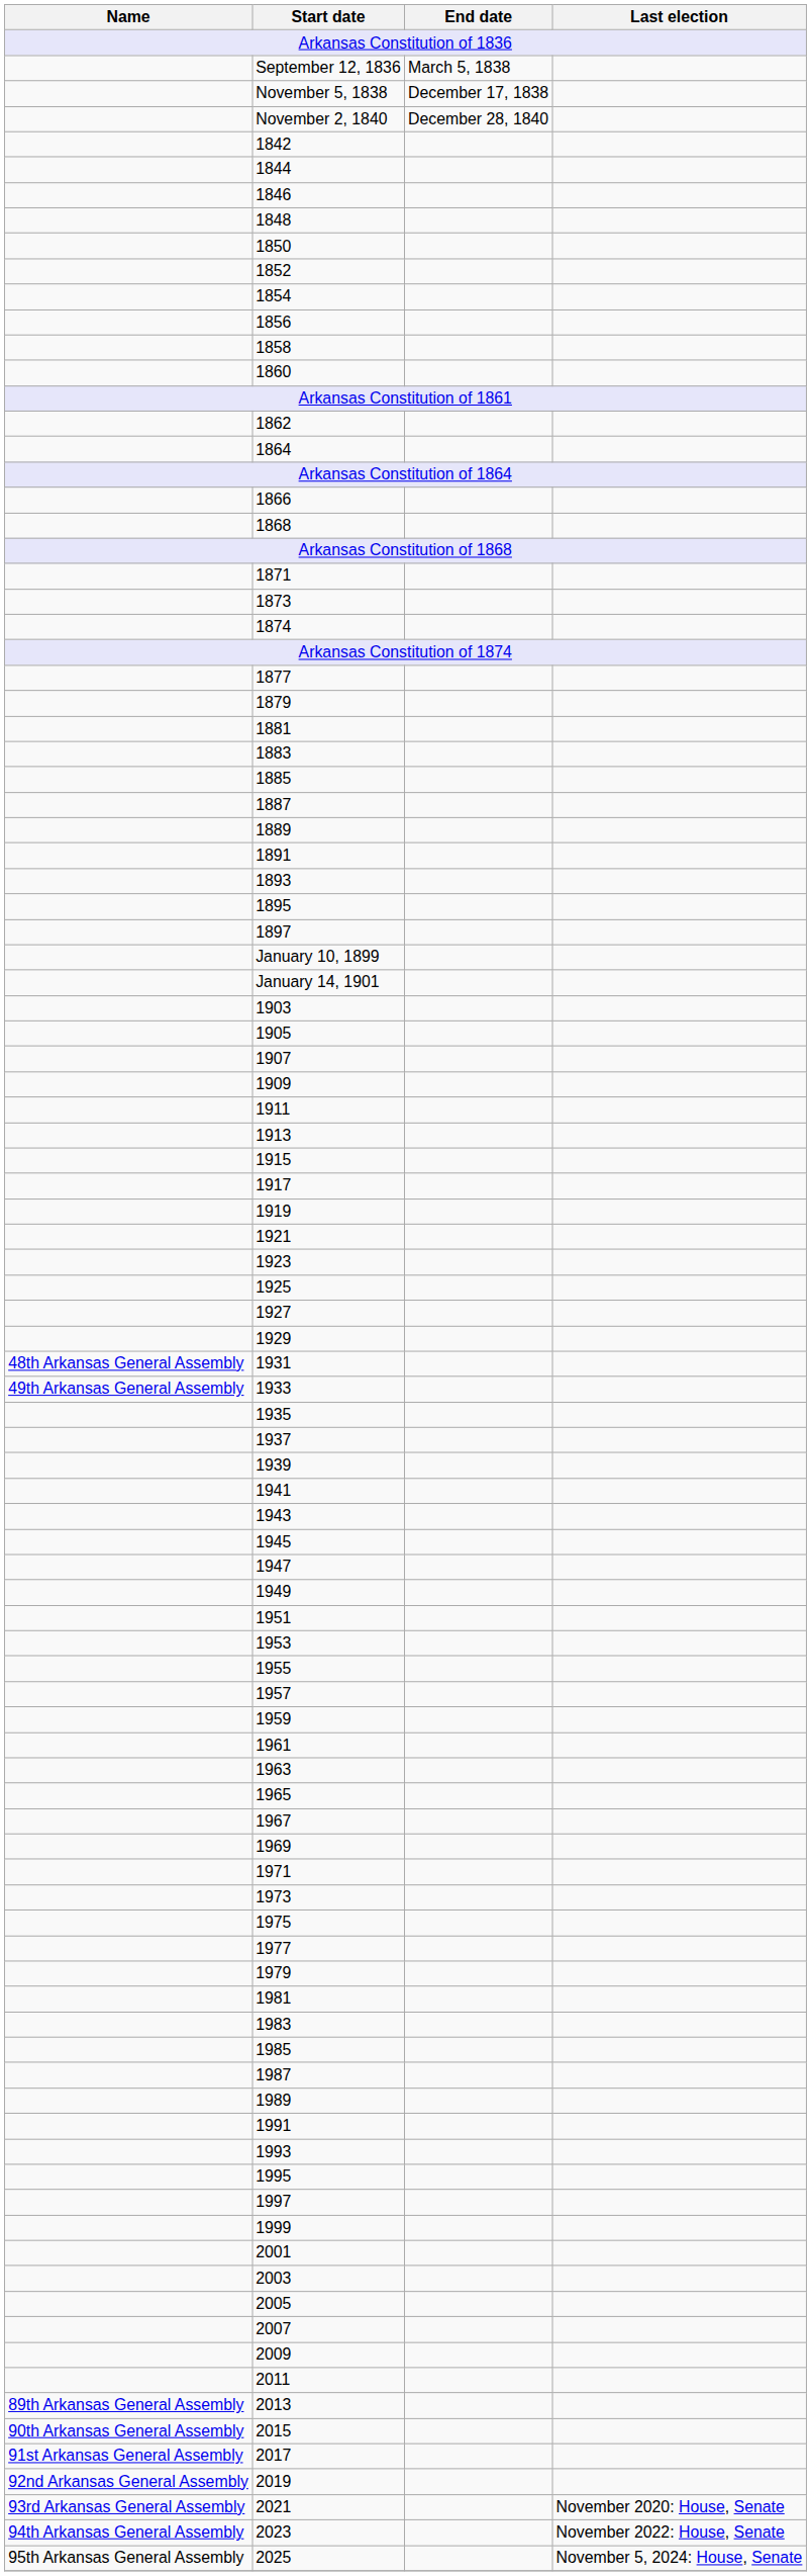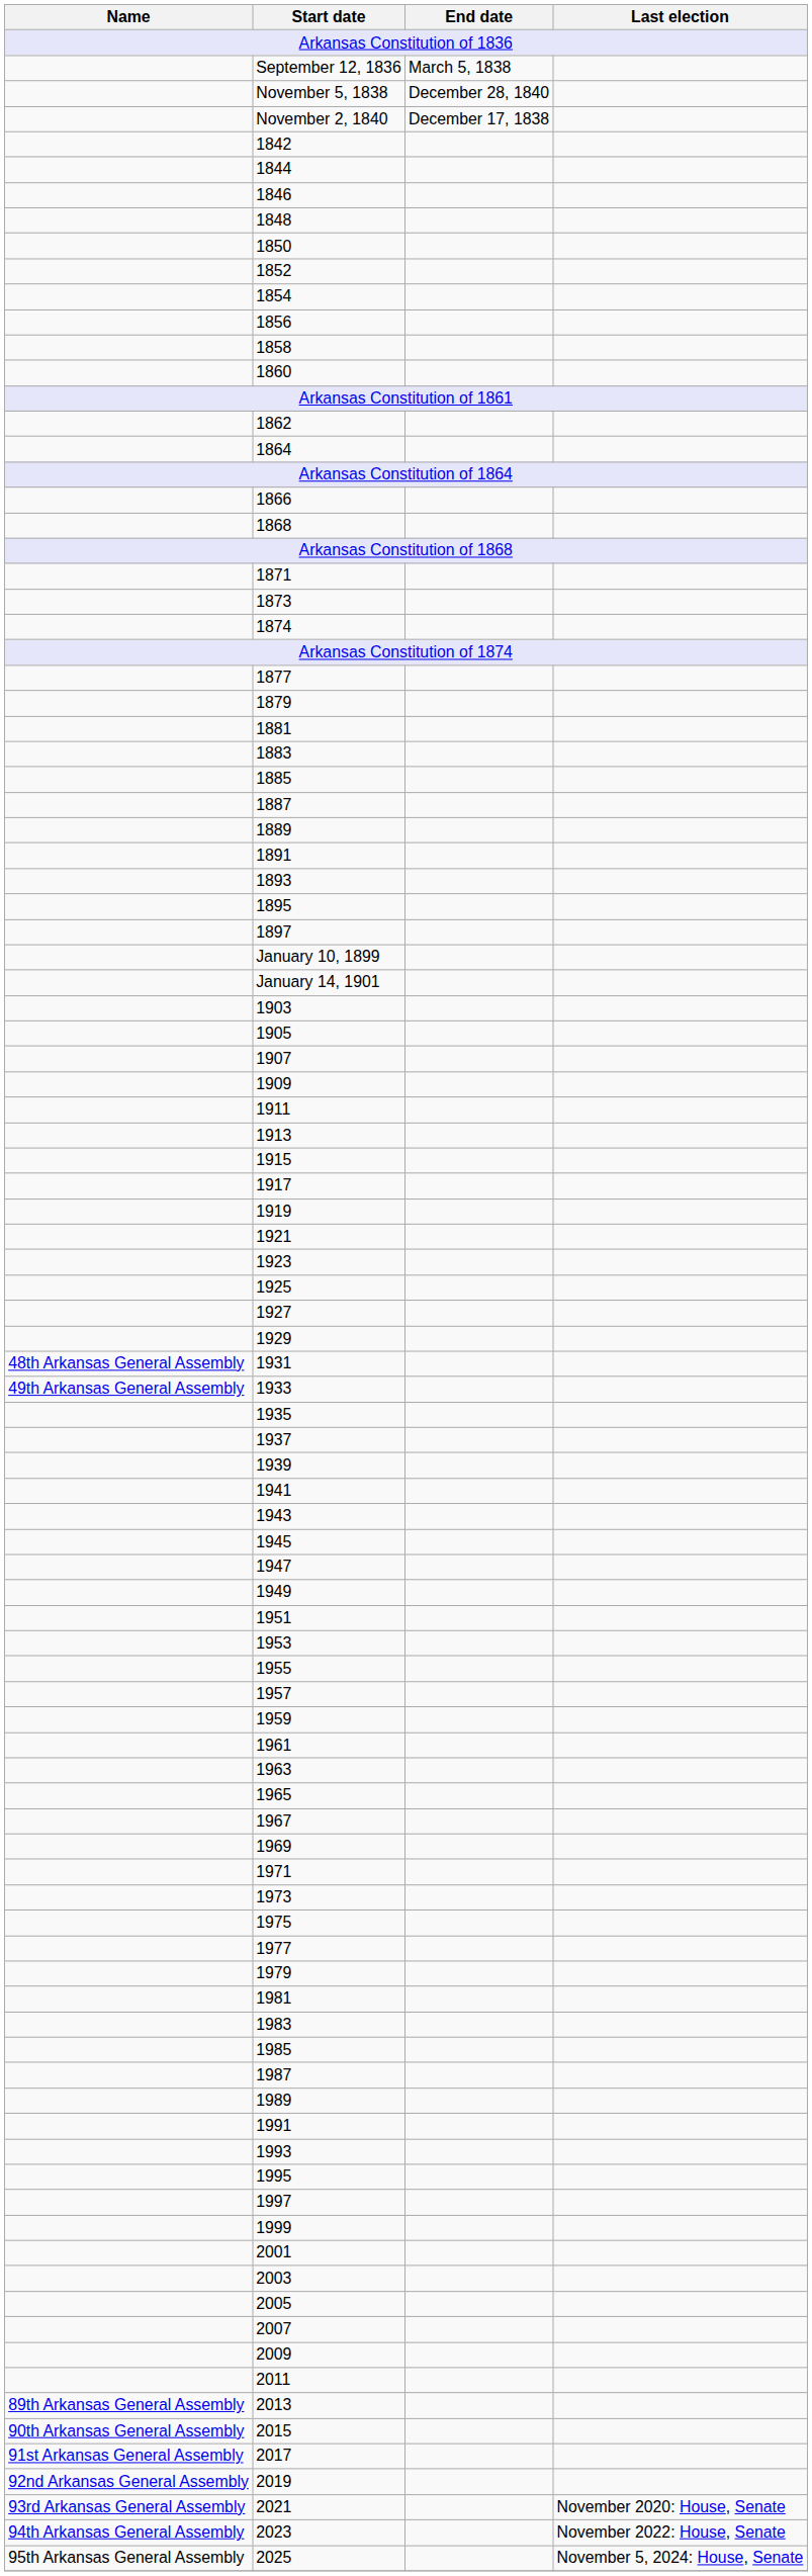November 5, 1838 | End date: December 17, 1838 -> December 28, 1840
November 2, 1840 | End date: December 28, 1840 -> December 17, 1838
